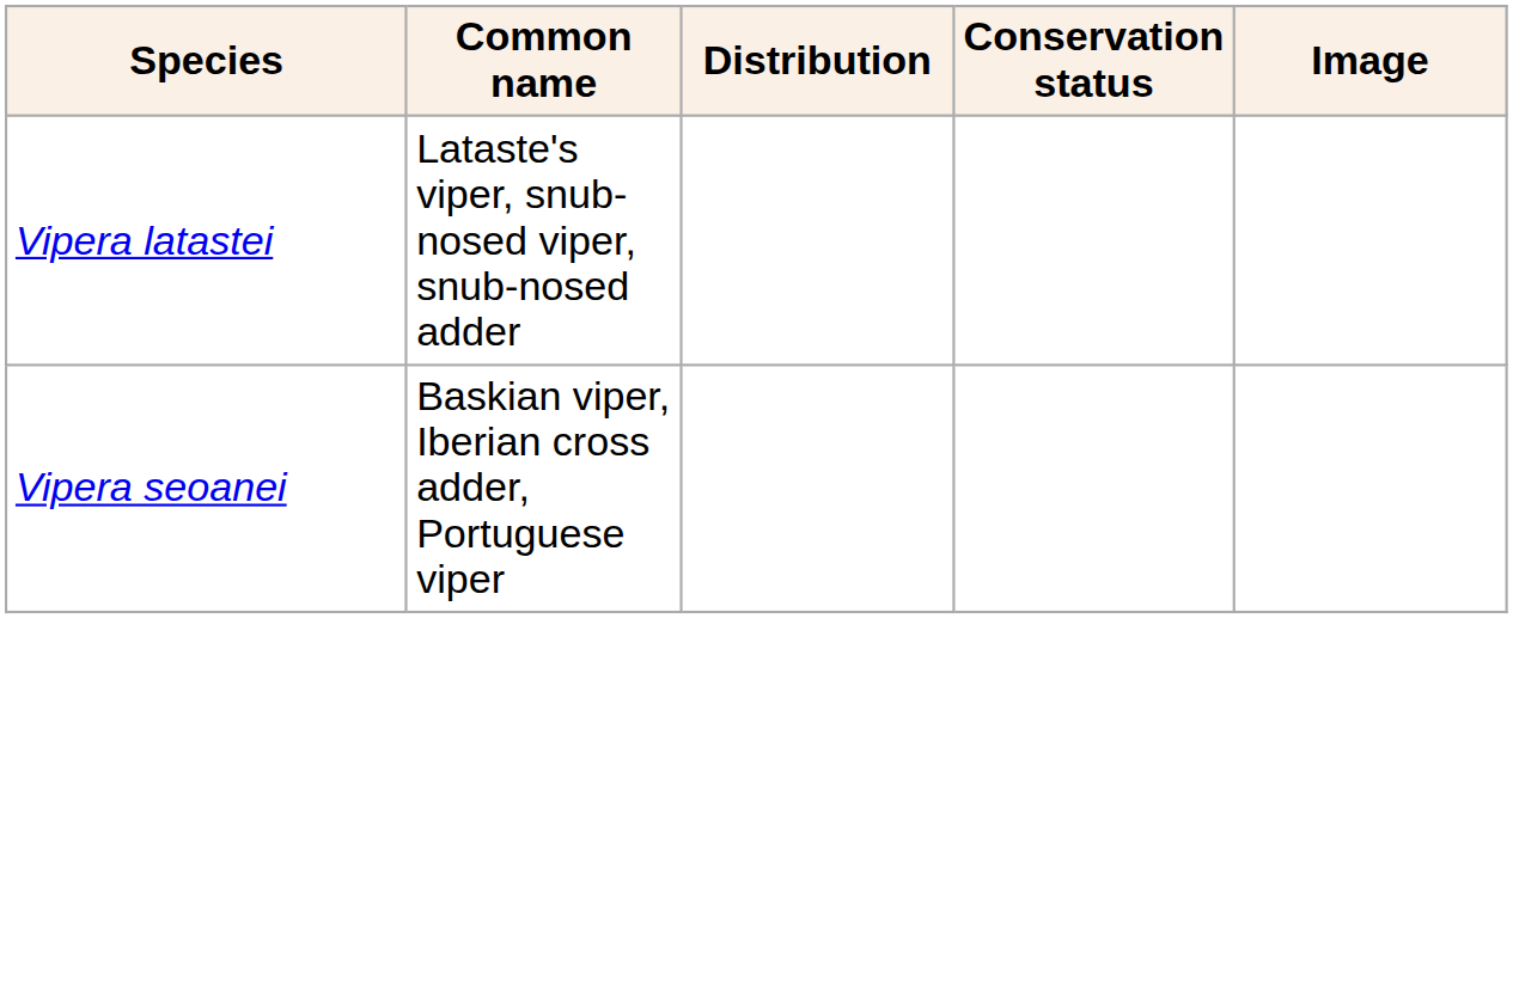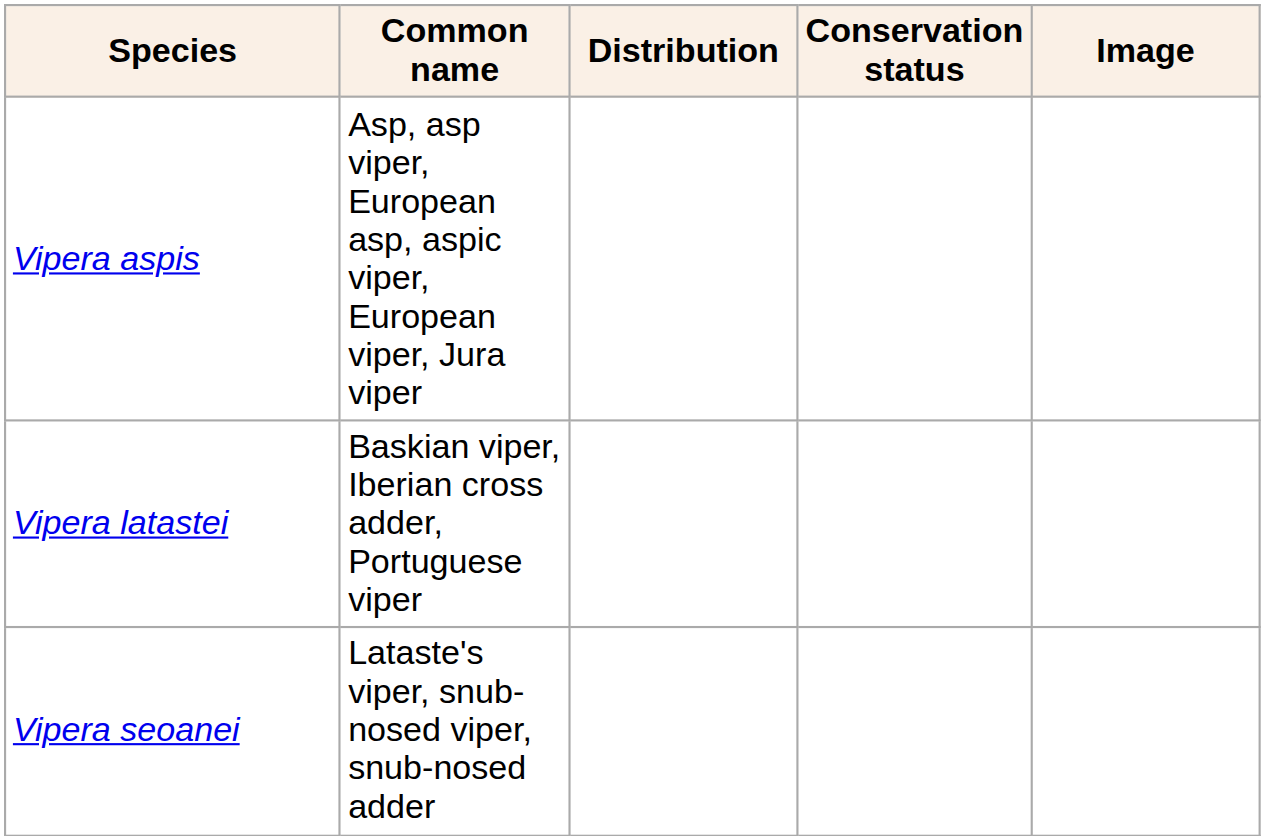+ row: Vipera aspis | Asp, asp viper, European asp, aspic viper, European viper, Jura viper
Vipera latastei | Common name: Lataste's viper, snub-nosed viper, snub-nosed adder -> Baskian viper, Iberian cross adder, Portuguese viper
Vipera seoanei | Common name: Baskian viper, Iberian cross adder, Portuguese viper -> Lataste's viper, snub-nosed viper, snub-nosed adder
